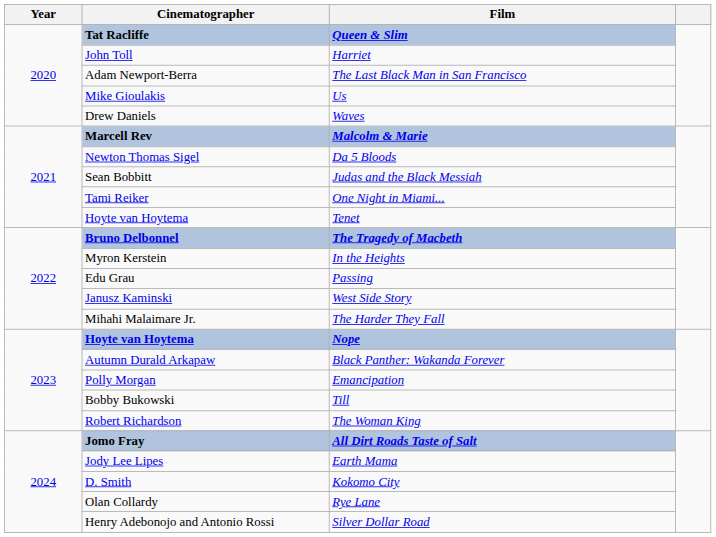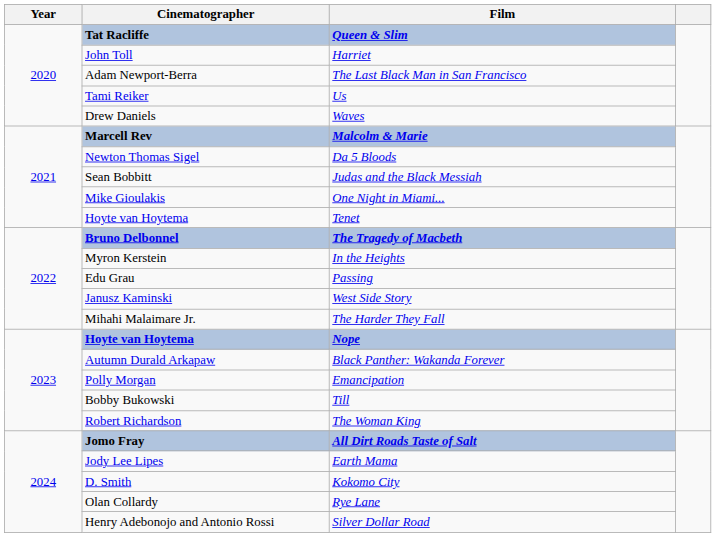Us | Cinematographer: Mike Gioulakis -> Tami Reiker
One Night in Miami... | Cinematographer: Tami Reiker -> Mike Gioulakis
